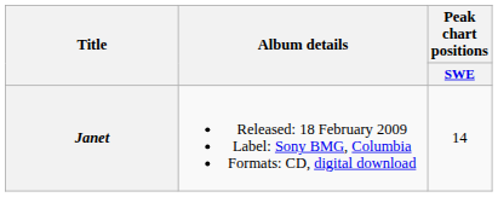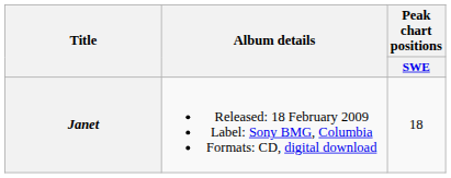Janet | Peak chart positions / SWE: 14 -> 18
